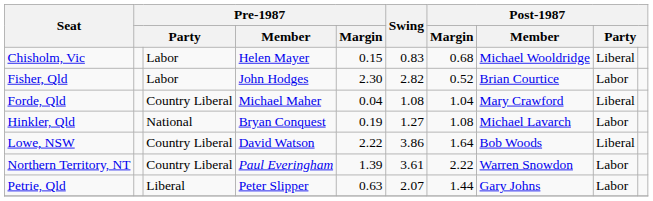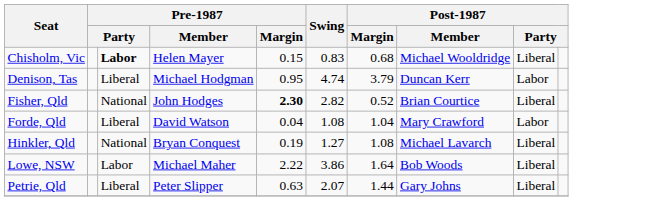Chisholm, Vic | column 3: normal -> bold
+ row: Denison, Tas | Liberal | Michael Hodgman | 0.95 | 4.74 | 3.79 | Duncan Kerr | Labor
Fisher, Qld | column 3: Labor -> National
Fisher, Qld | Pre-1987 / Margin: normal -> bold
Fisher, Qld | column 9: Labor -> Liberal
Forde, Qld | column 3: Country Liberal -> Liberal
Forde, Qld | Pre-1987 / Member: Michael Maher -> David Watson
Forde, Qld | column 9: Liberal -> Labor
Hinkler, Qld | column 9: Labor -> Liberal
Lowe, NSW | column 3: Country Liberal -> Labor
Lowe, NSW | Pre-1987 / Member: David Watson -> Michael Maher
- row: Northern Territory, NT | Country Liberal | Paul Everingham | 1.39 | 3.61 | 2.22 | Warren Snowdon | Labor
Petrie, Qld | column 9: Labor -> Liberal
